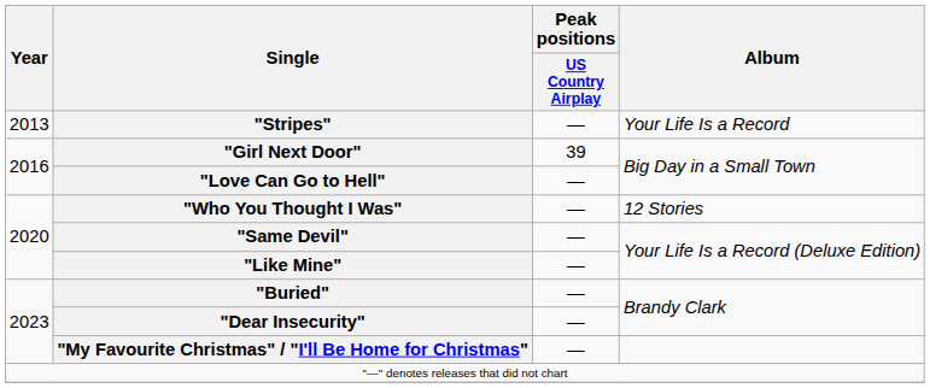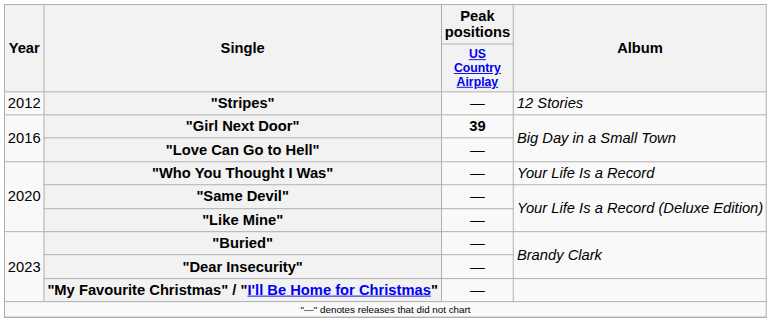"Stripes" | Year: 2013 -> 2012
"Stripes" | Album: Your Life Is a Record -> 12 Stories
"Girl Next Door" | Peak positions / US Country Airplay: normal -> bold
"Who You Thought I Was" | Album: 12 Stories -> Your Life Is a Record
